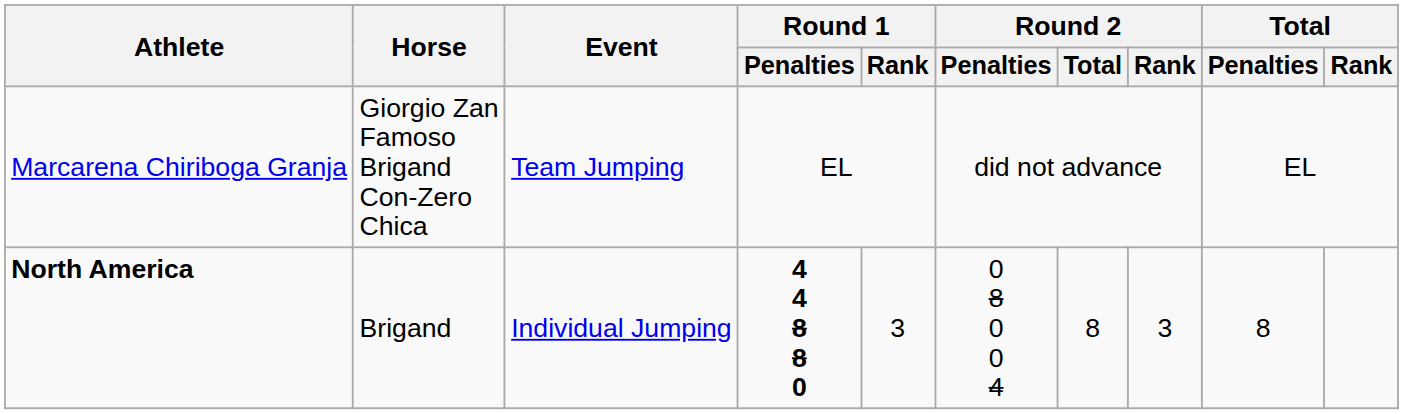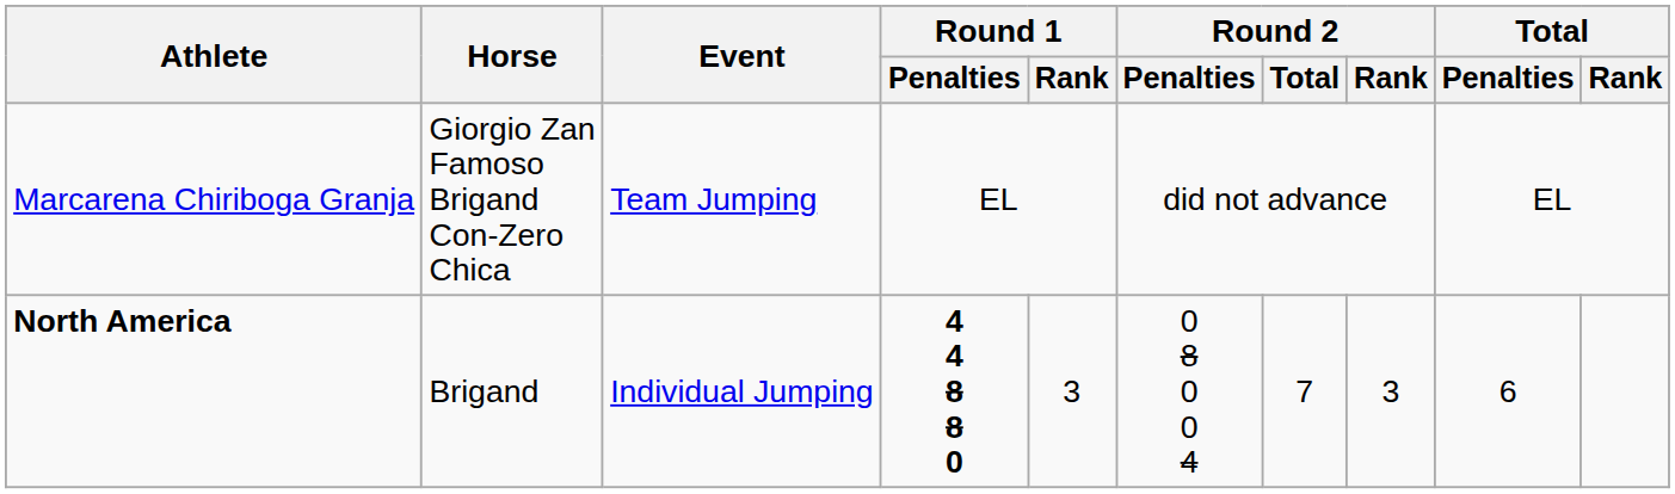North America | Round 2 / Total: 8 -> 7
North America | Total / Penalties: 8 -> 6
